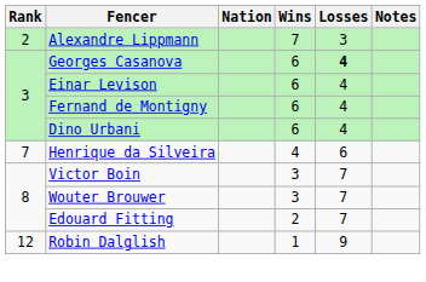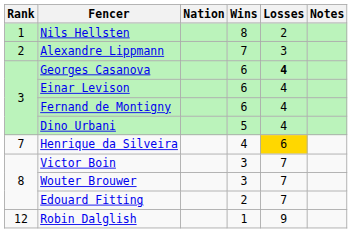+ row: 1 | Nils Hellsten | 8 | 2
Dino Urbani | Wins: 6 -> 5
Henrique da Silveira | Losses: no background -> gold background
